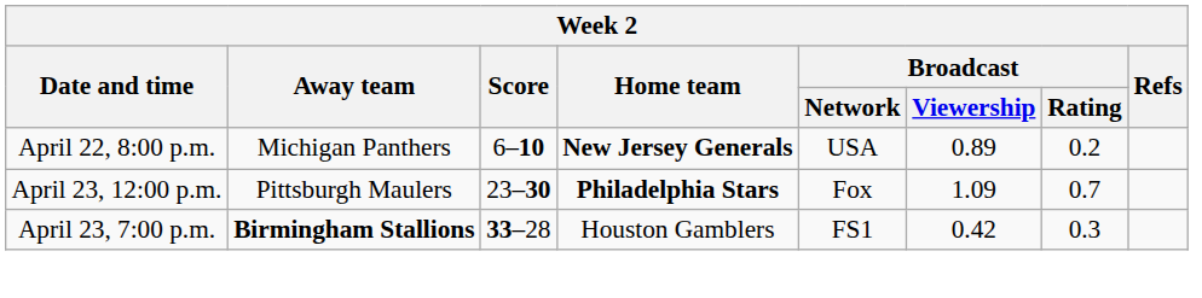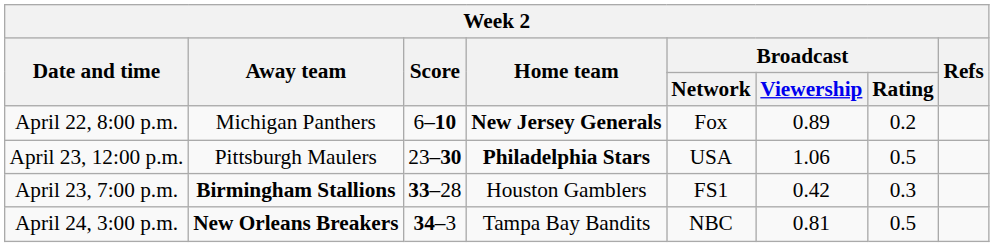April 22, 8:00 p.m. | Broadcast / Network: USA -> Fox
April 23, 12:00 p.m. | Broadcast / Network: Fox -> USA
April 23, 12:00 p.m. | Broadcast / Viewership: 1.09 -> 1.06
April 23, 12:00 p.m. | Broadcast / Rating: 0.7 -> 0.5
+ row: April 24, 3:00 p.m. | New Orleans Breakers | 34–3 | Tampa Bay Bandits | NBC | 0.81 | 0.5
